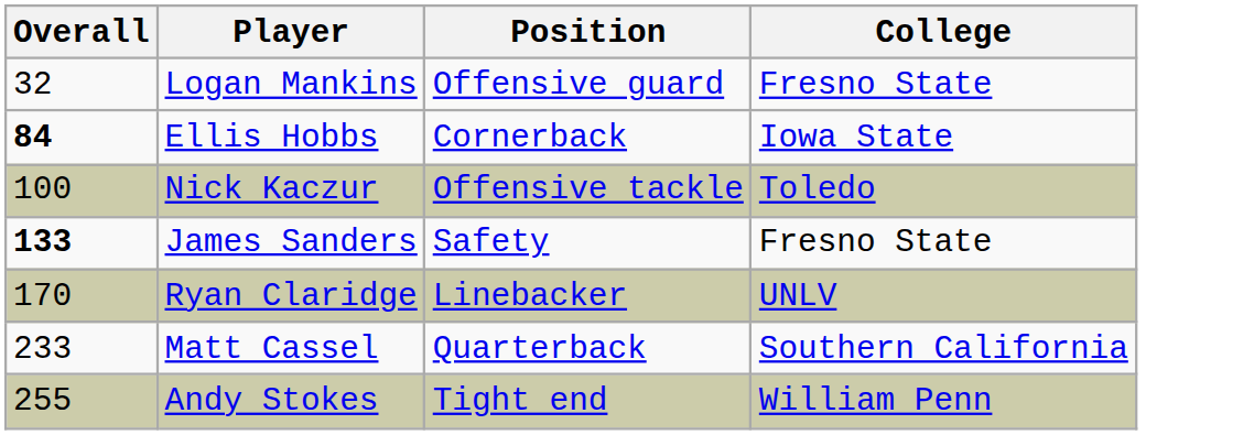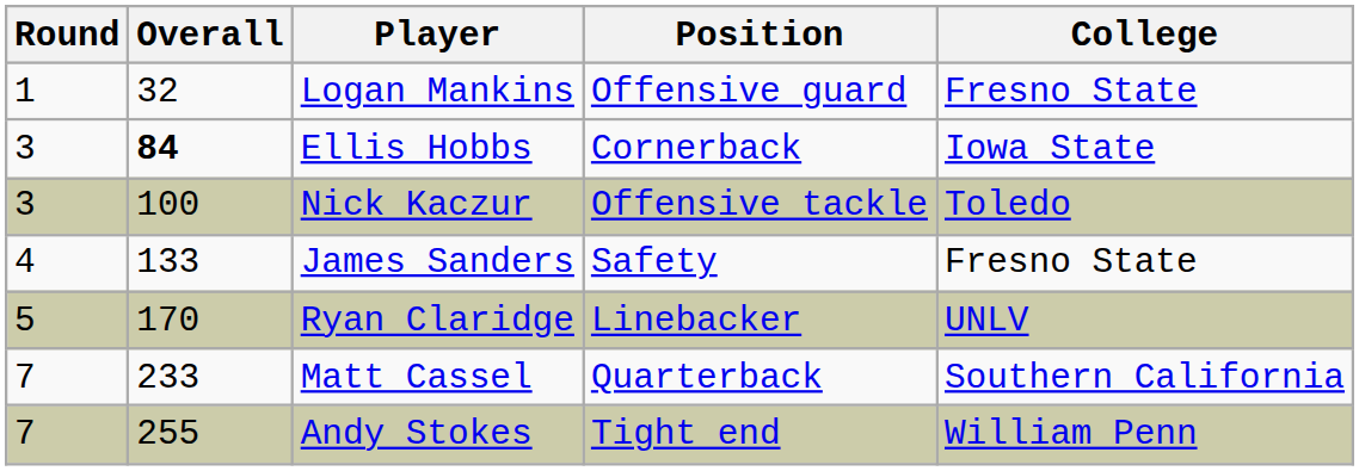+ column: Round | 1 | 3 | 3 | 4 | 5 | 7 | 7
James Sanders | Overall: bold -> normal
